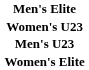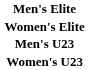rows swapped: Women's Elite <-> Women's U23
